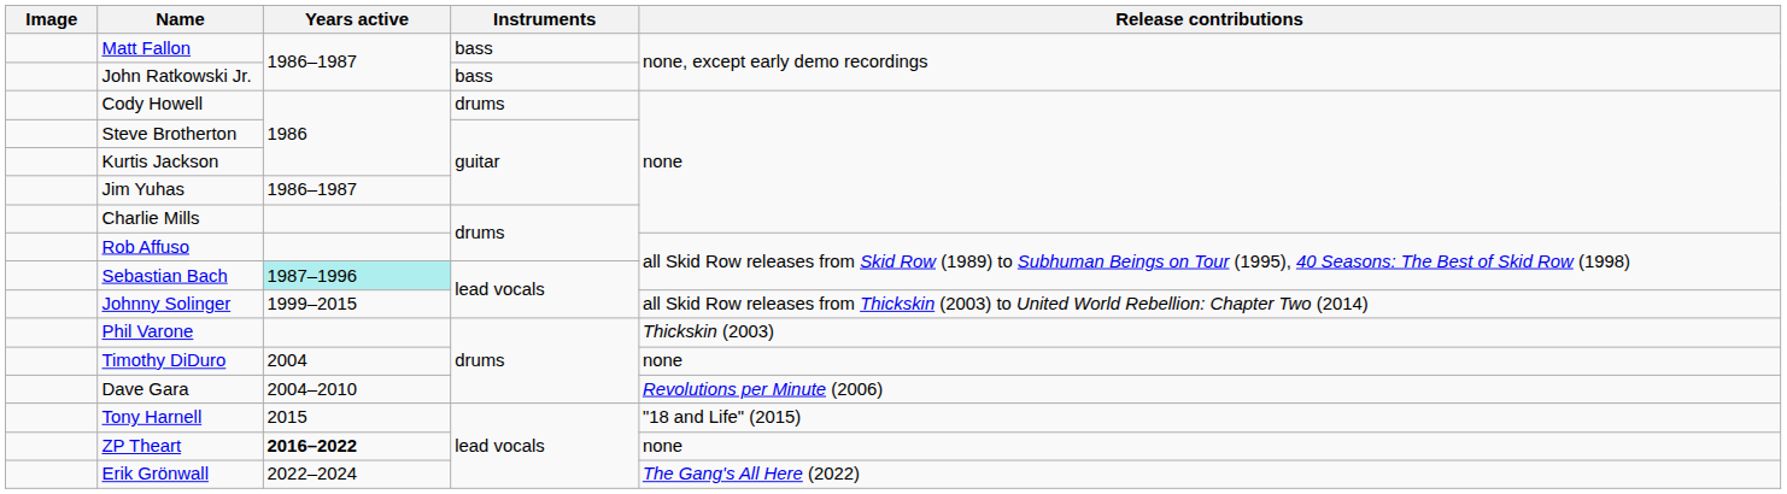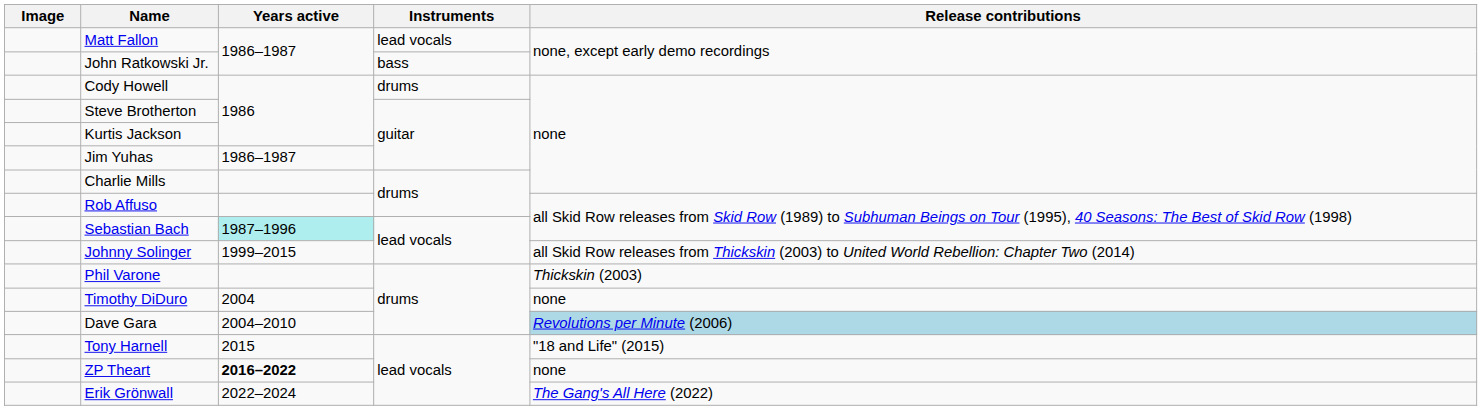Matt Fallon | Instruments: bass -> lead vocals
Dave Gara | Release contributions: no background -> lightblue background
